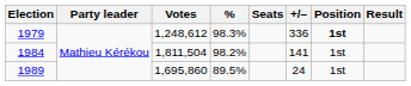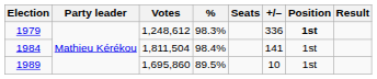1984 | %: 98.2% -> 98.4%
1989 | +/–: 24 -> 10
